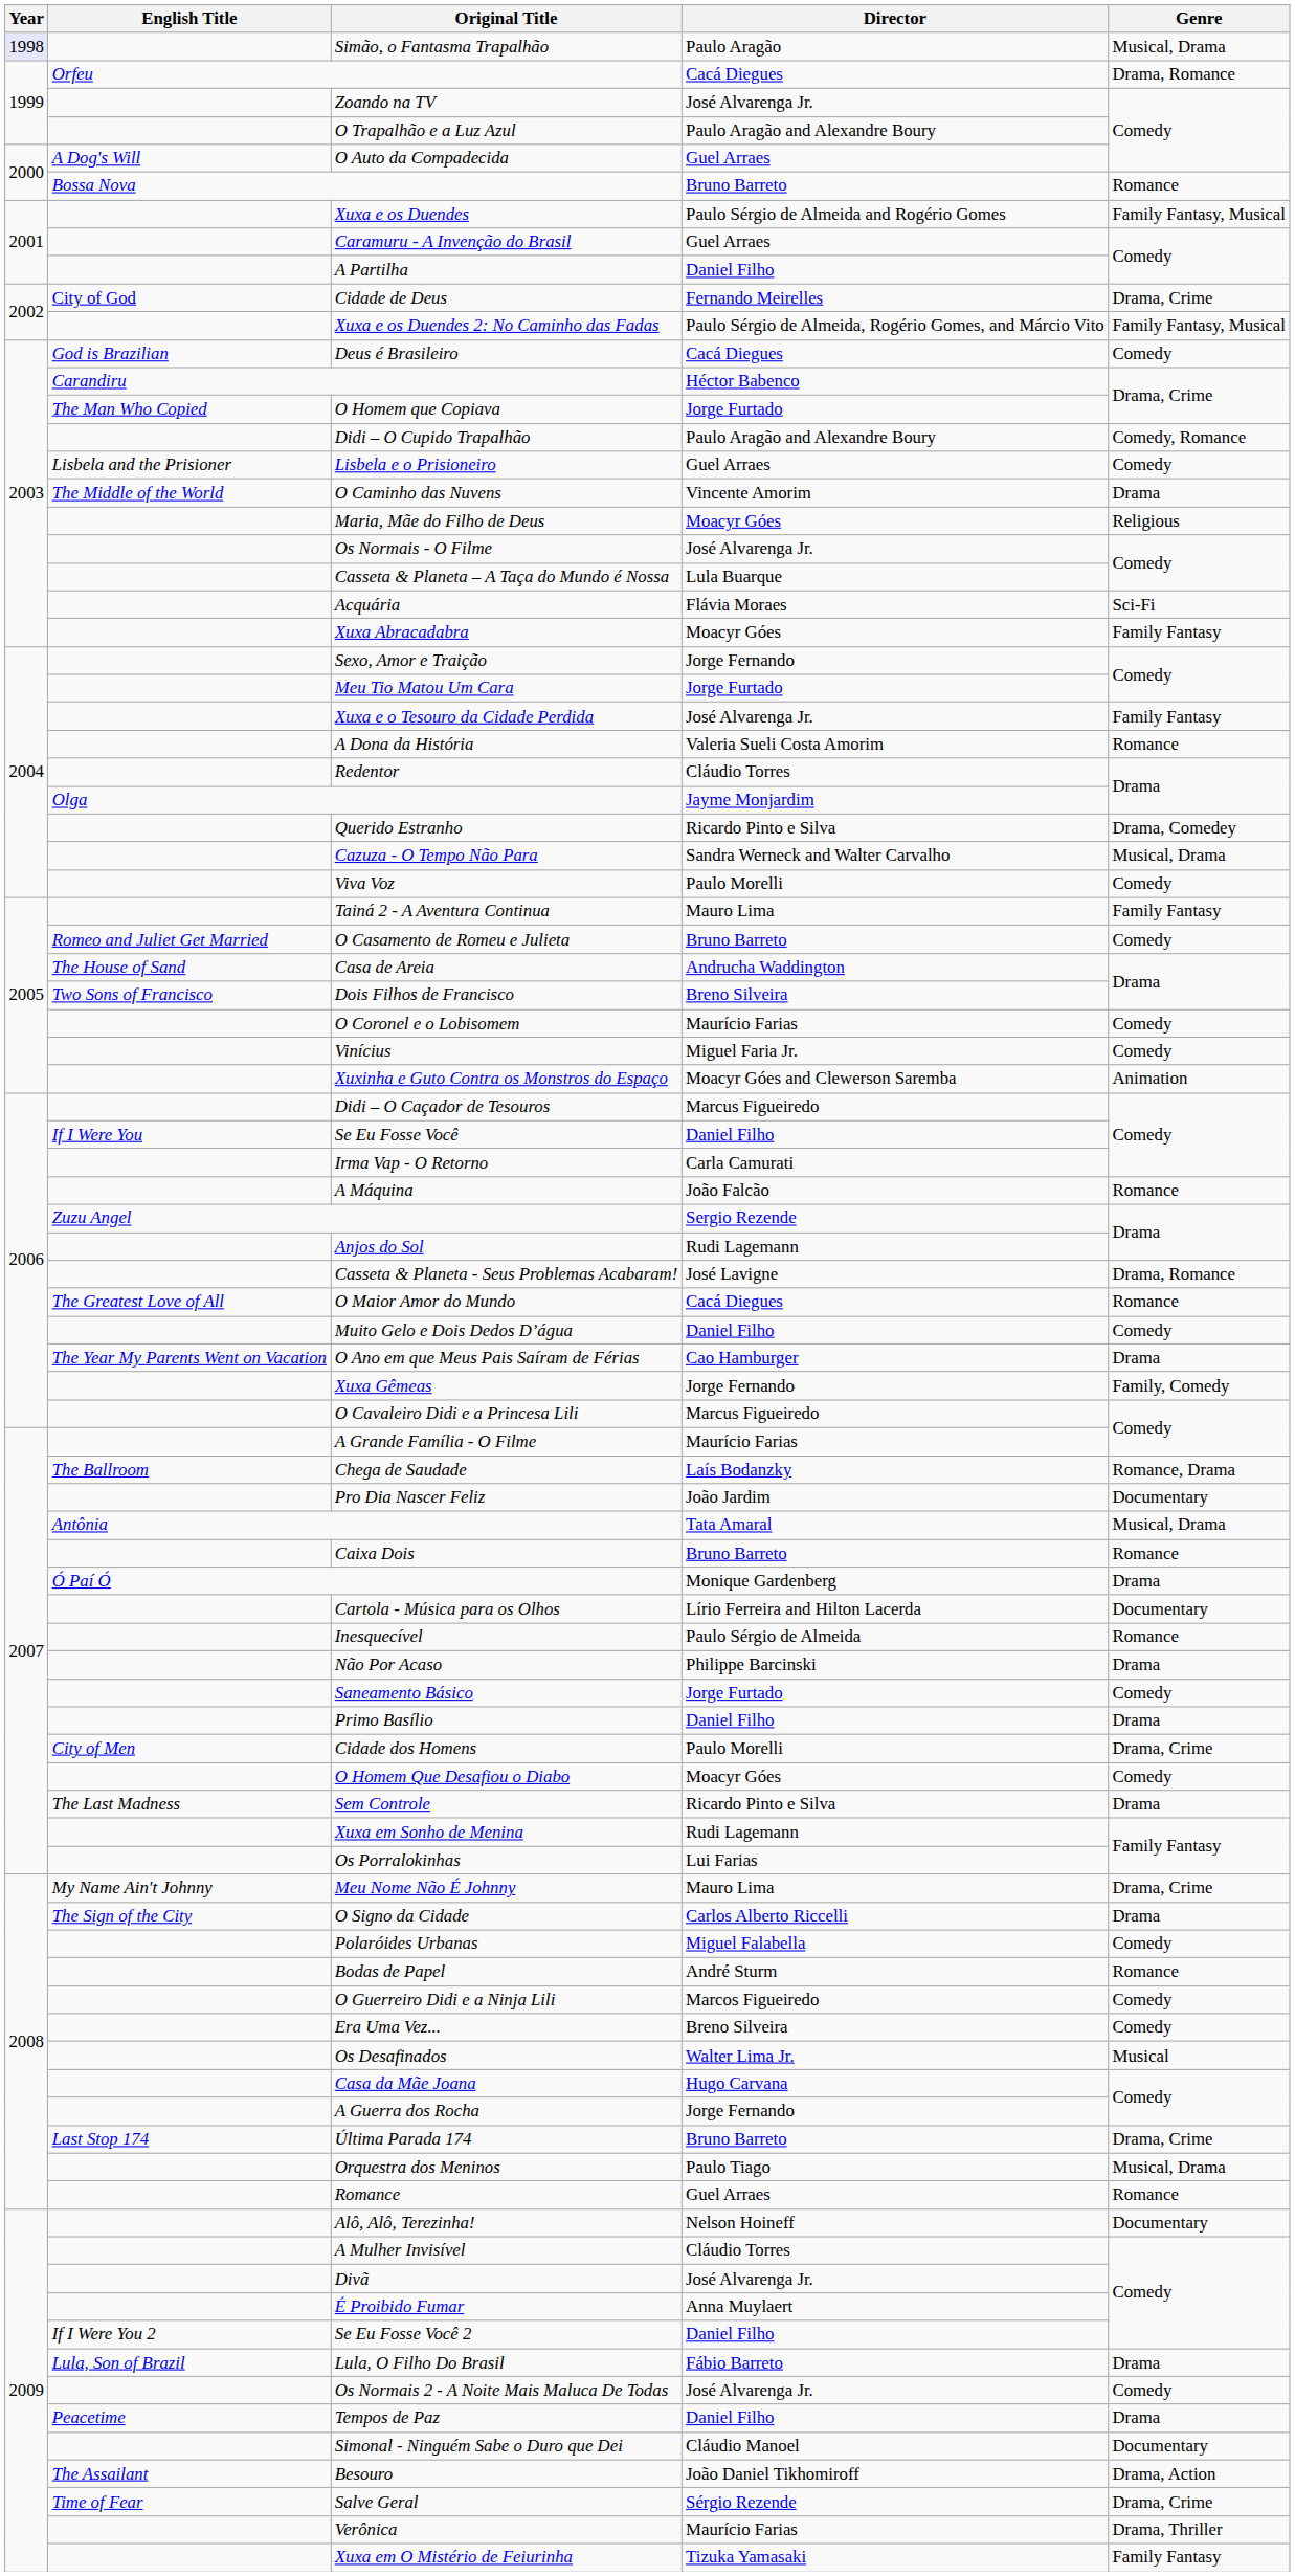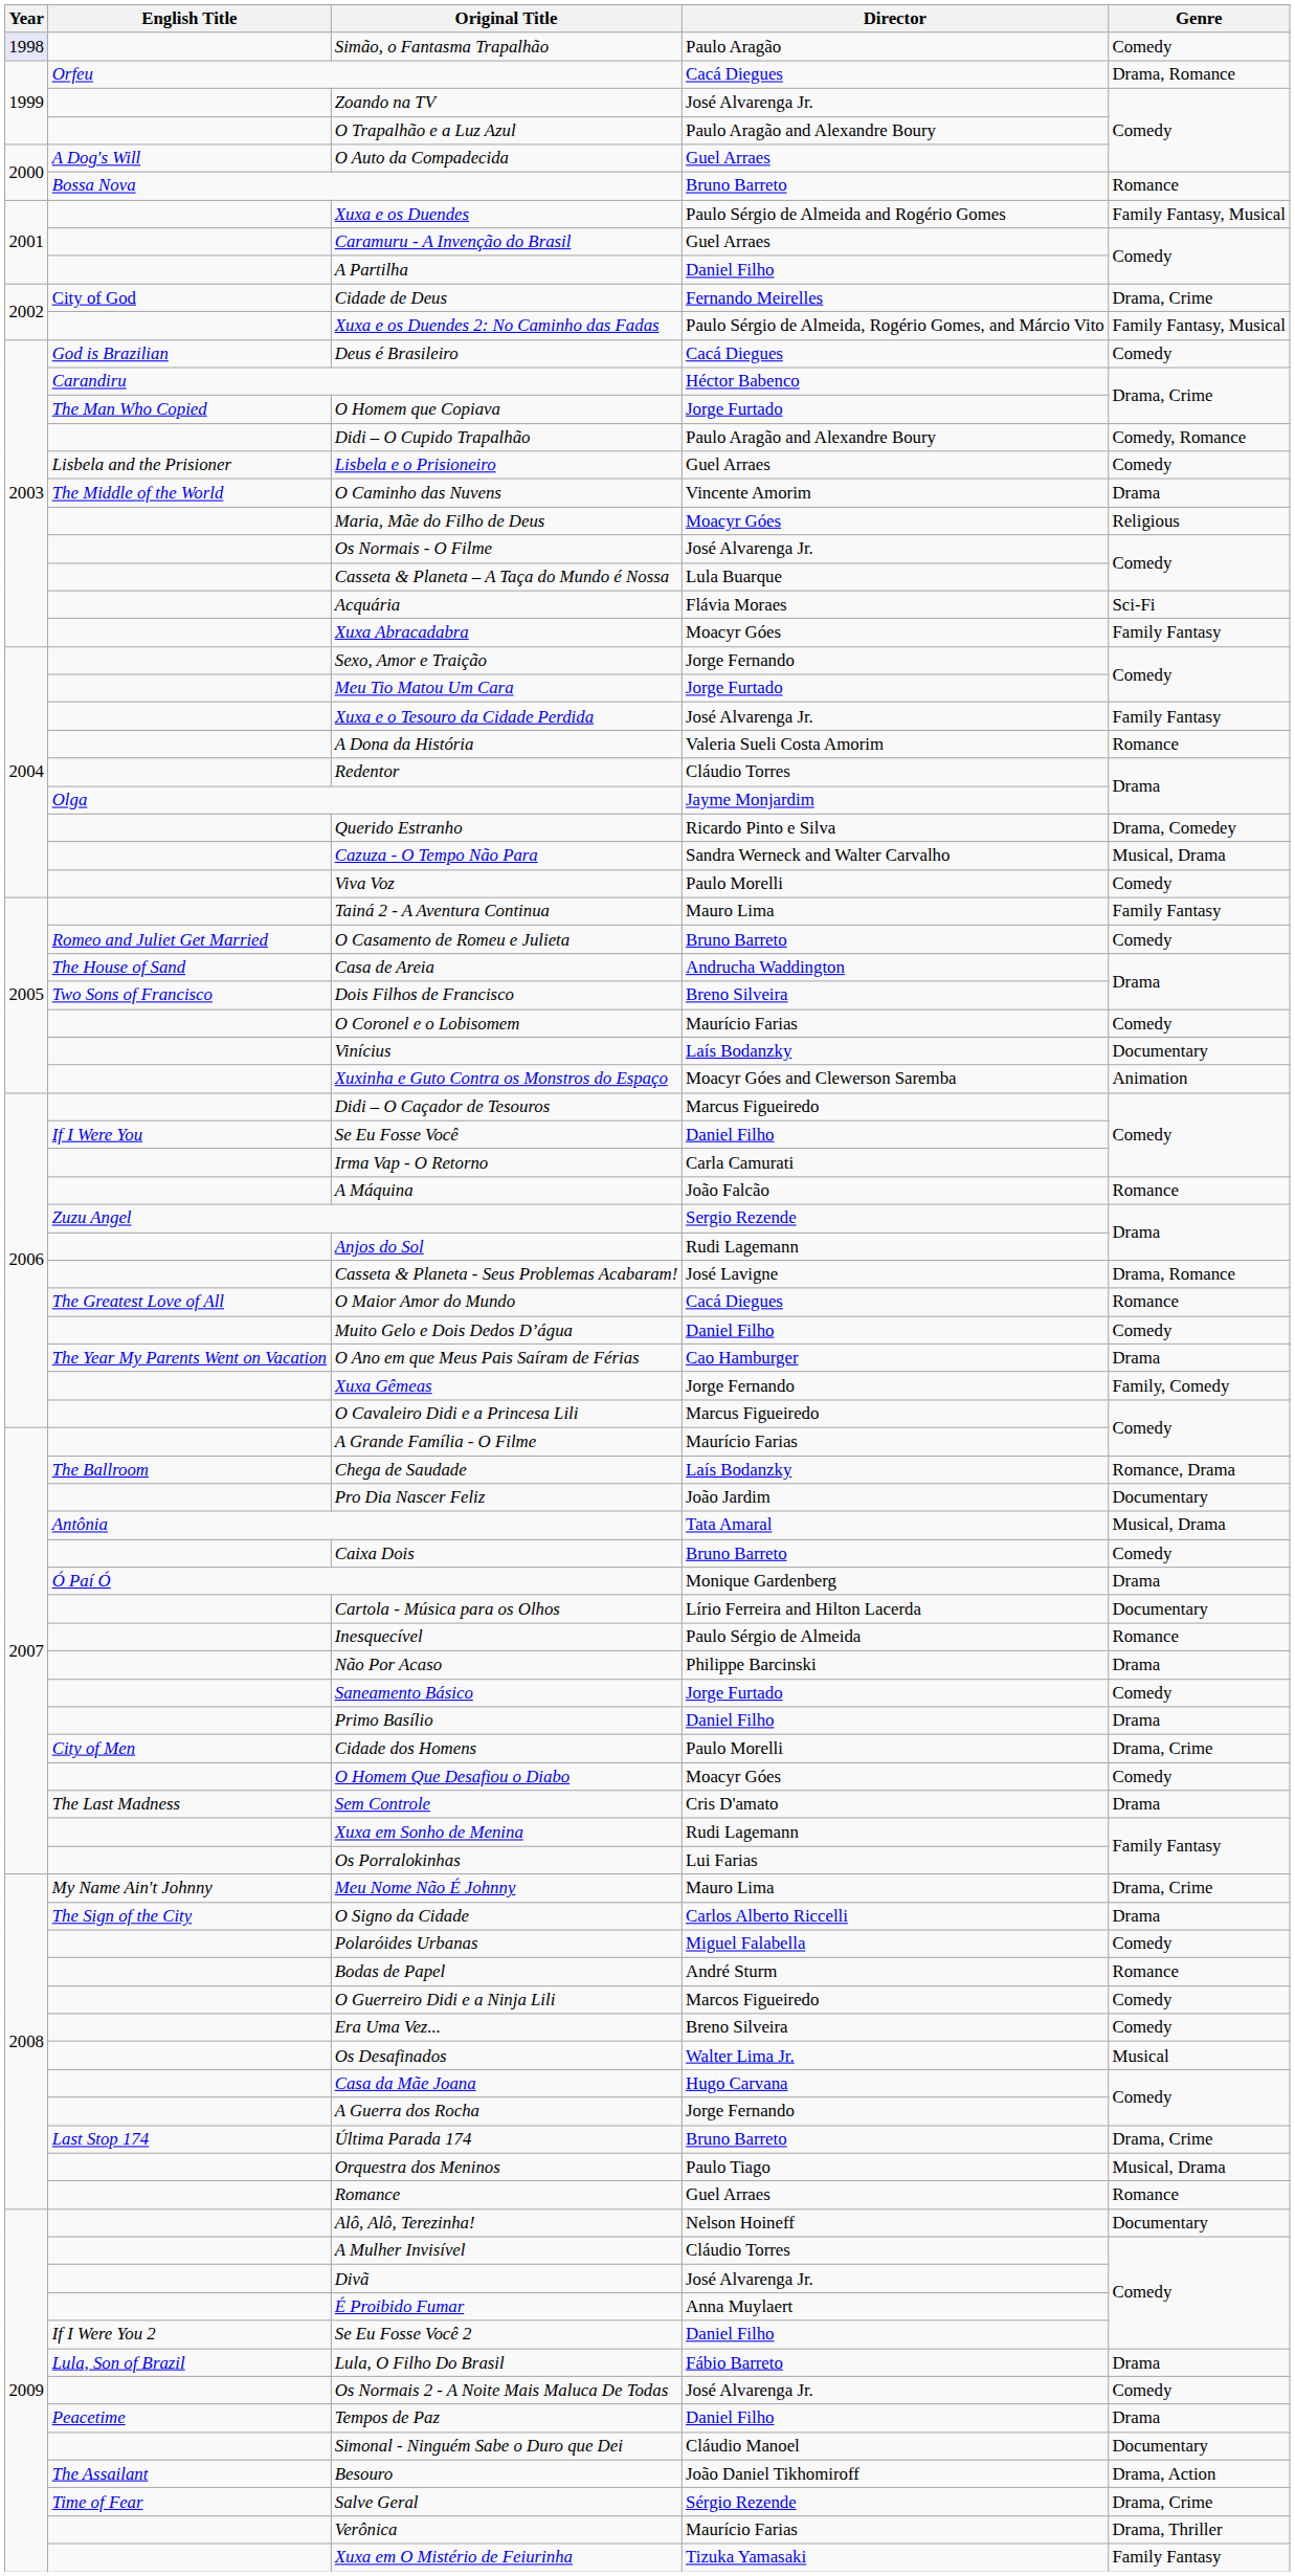Simão, o Fantasma Trapalhão | Genre: Musical, Drama -> Comedy
Vinícius | Director: Miguel Faria Jr. -> Laís Bodanzky
Vinícius | Genre: Comedy -> Documentary
Caixa Dois | Genre: Romance -> Comedy
Sem Controle | Director: Ricardo Pinto e Silva -> Cris D'amato
